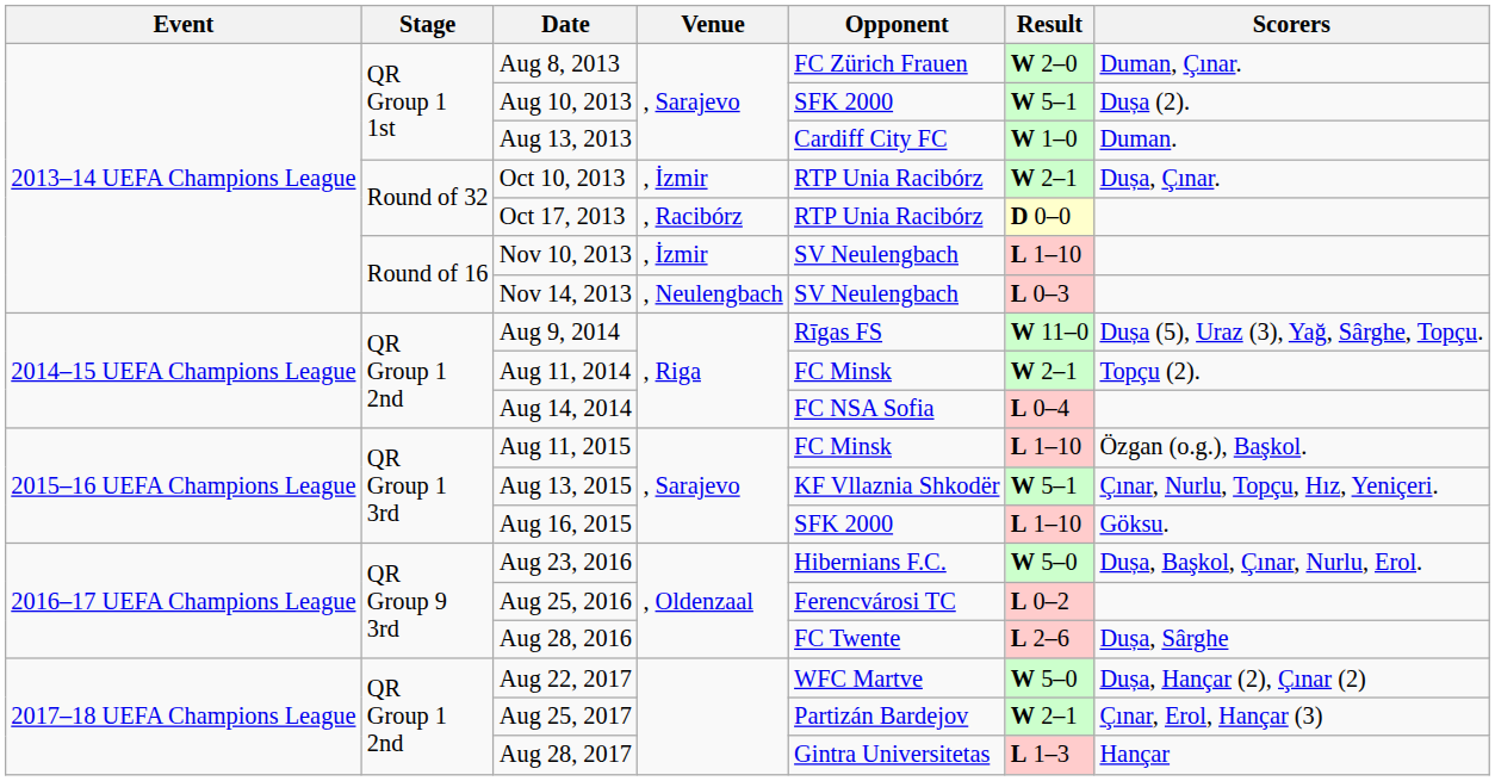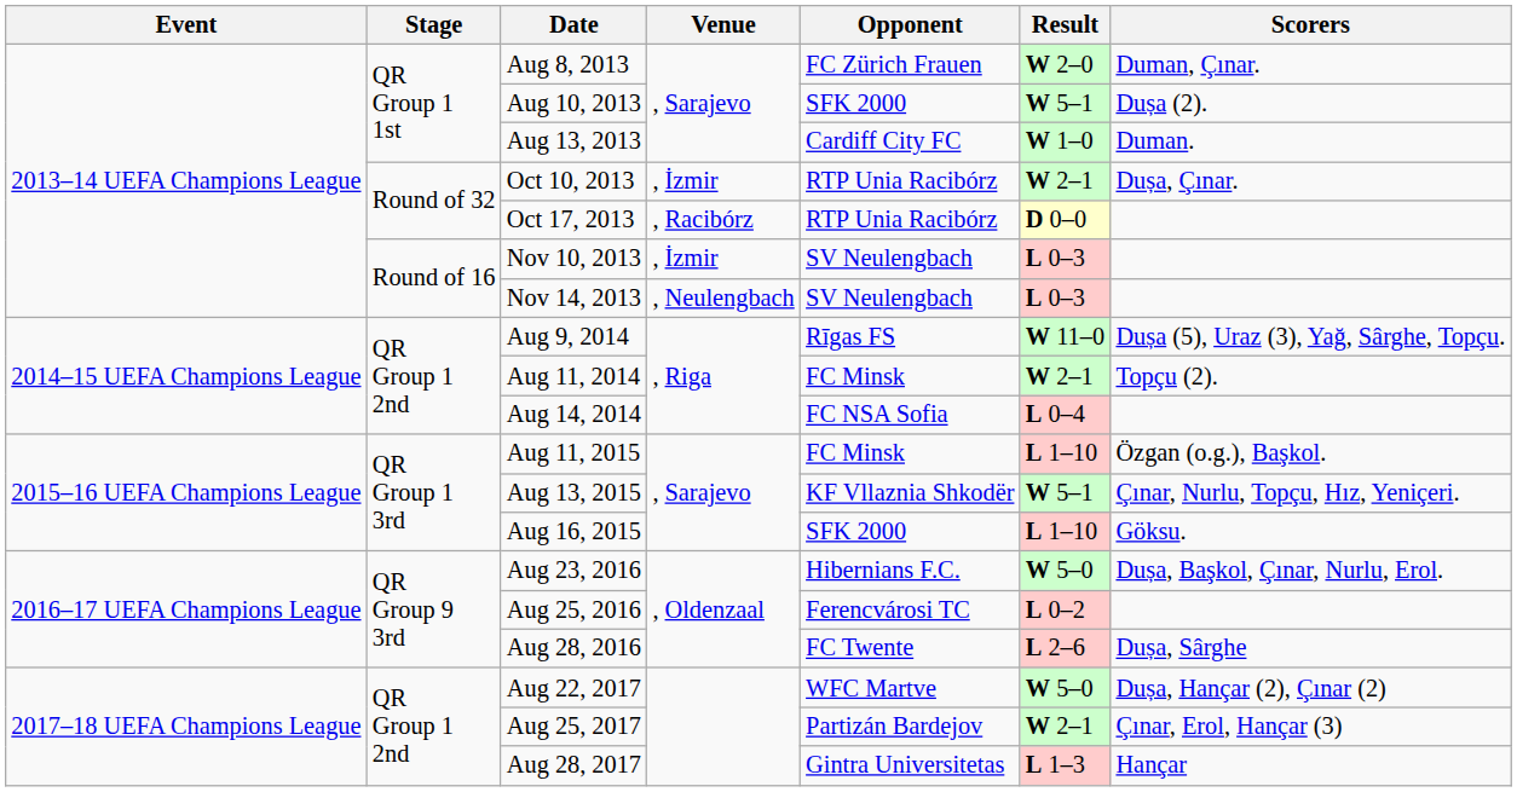Nov 10, 2013 | Result: L 1–10 -> L 0–3
